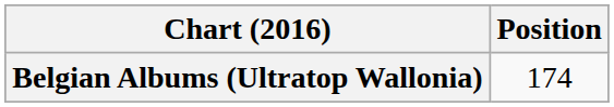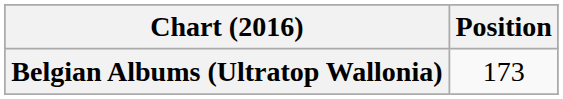Belgian Albums (Ultratop Wallonia) | Position: 174 -> 173
